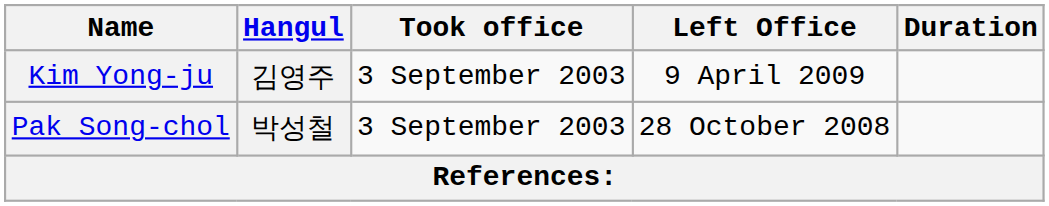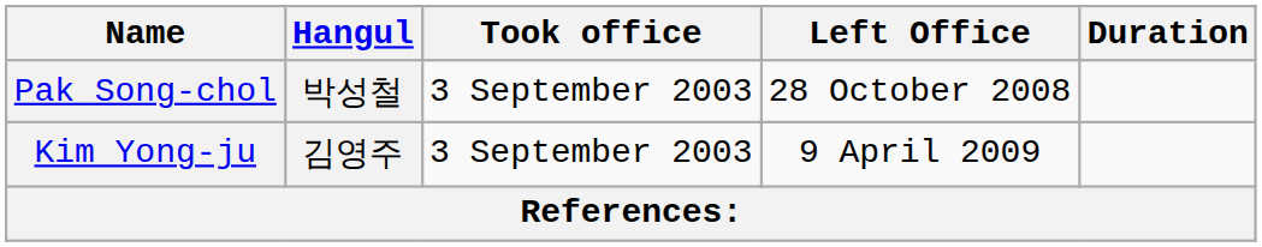rows swapped: Pak Song-chol <-> Kim Yong-ju
